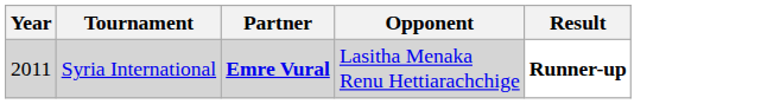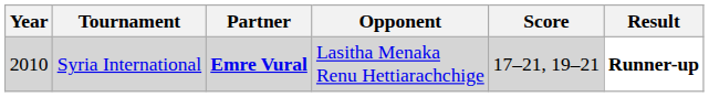+ column: Score | 17–21, 19–21
Syria International | Year: 2011 -> 2010
